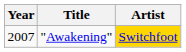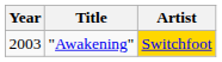"Awakening" | Year: 2007 -> 2003
